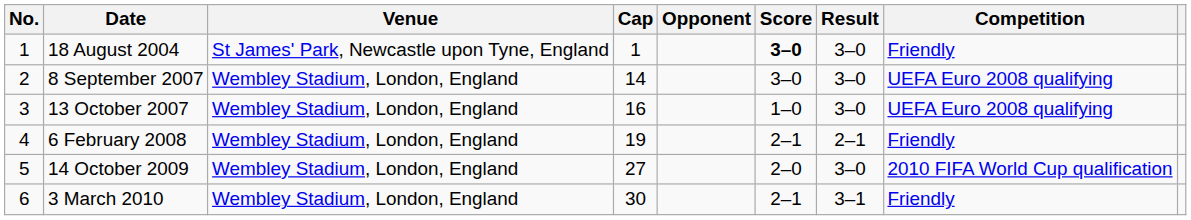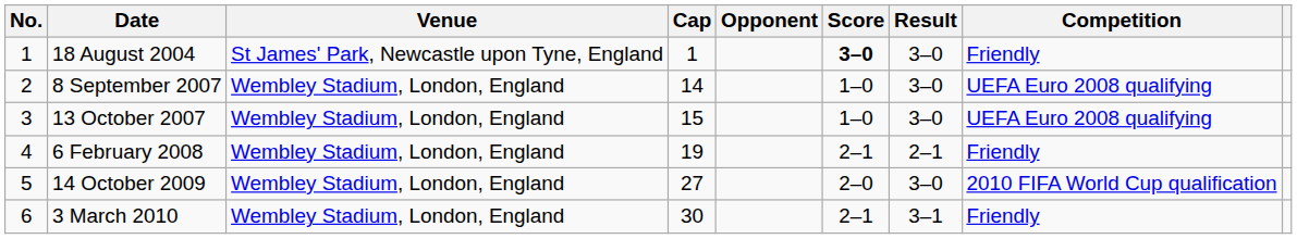8 September 2007 | Score: 3–0 -> 1–0
13 October 2007 | Cap: 16 -> 15
